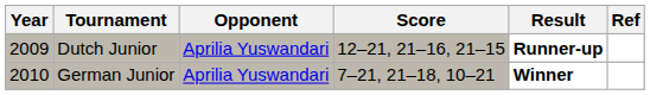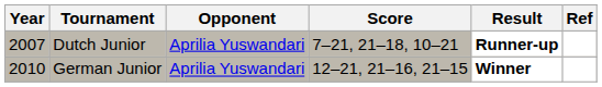Dutch Junior | Year: 2009 -> 2007
Dutch Junior | Score: 12–21, 21–16, 21–15 -> 7–21, 21–18, 10–21
German Junior | Score: 7–21, 21–18, 10–21 -> 12–21, 21–16, 21–15
